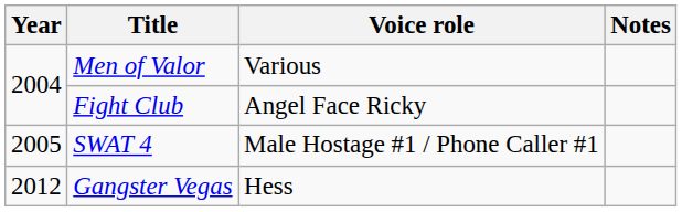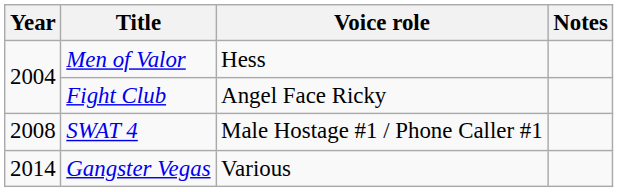Men of Valor | Voice role: Various -> Hess
SWAT 4 | Year: 2005 -> 2008
Gangster Vegas | Year: 2012 -> 2014
Gangster Vegas | Voice role: Hess -> Various
